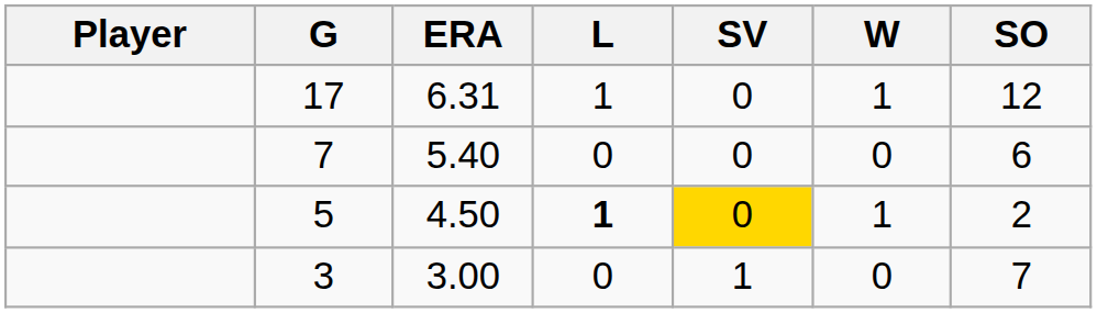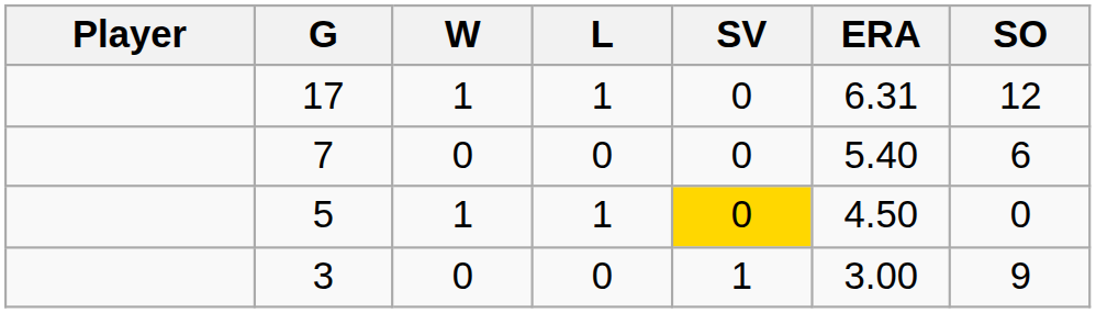columns swapped: W <-> ERA
5 | L: bold -> normal
5 | SO: 2 -> 0
3 | SO: 7 -> 9
